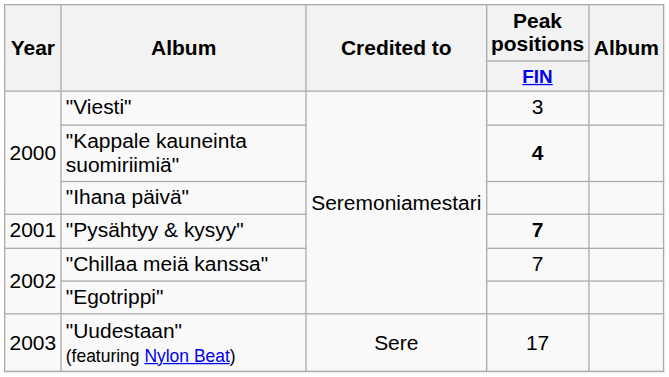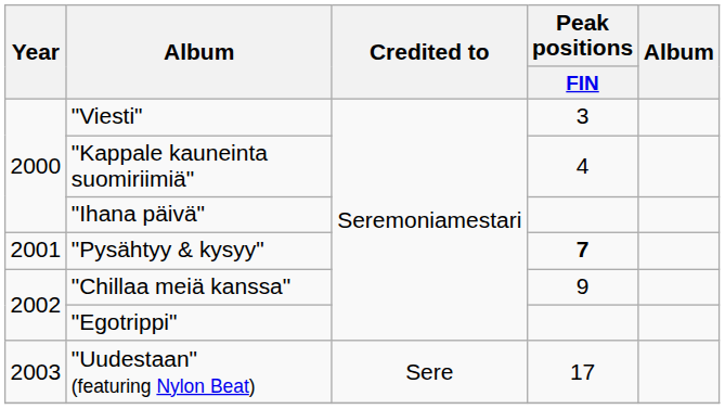"Kappale kauneinta suomiriimiä" | Peak positions / FIN: bold -> normal
"Chillaa meiä kanssa" | Peak positions / FIN: 7 -> 9
